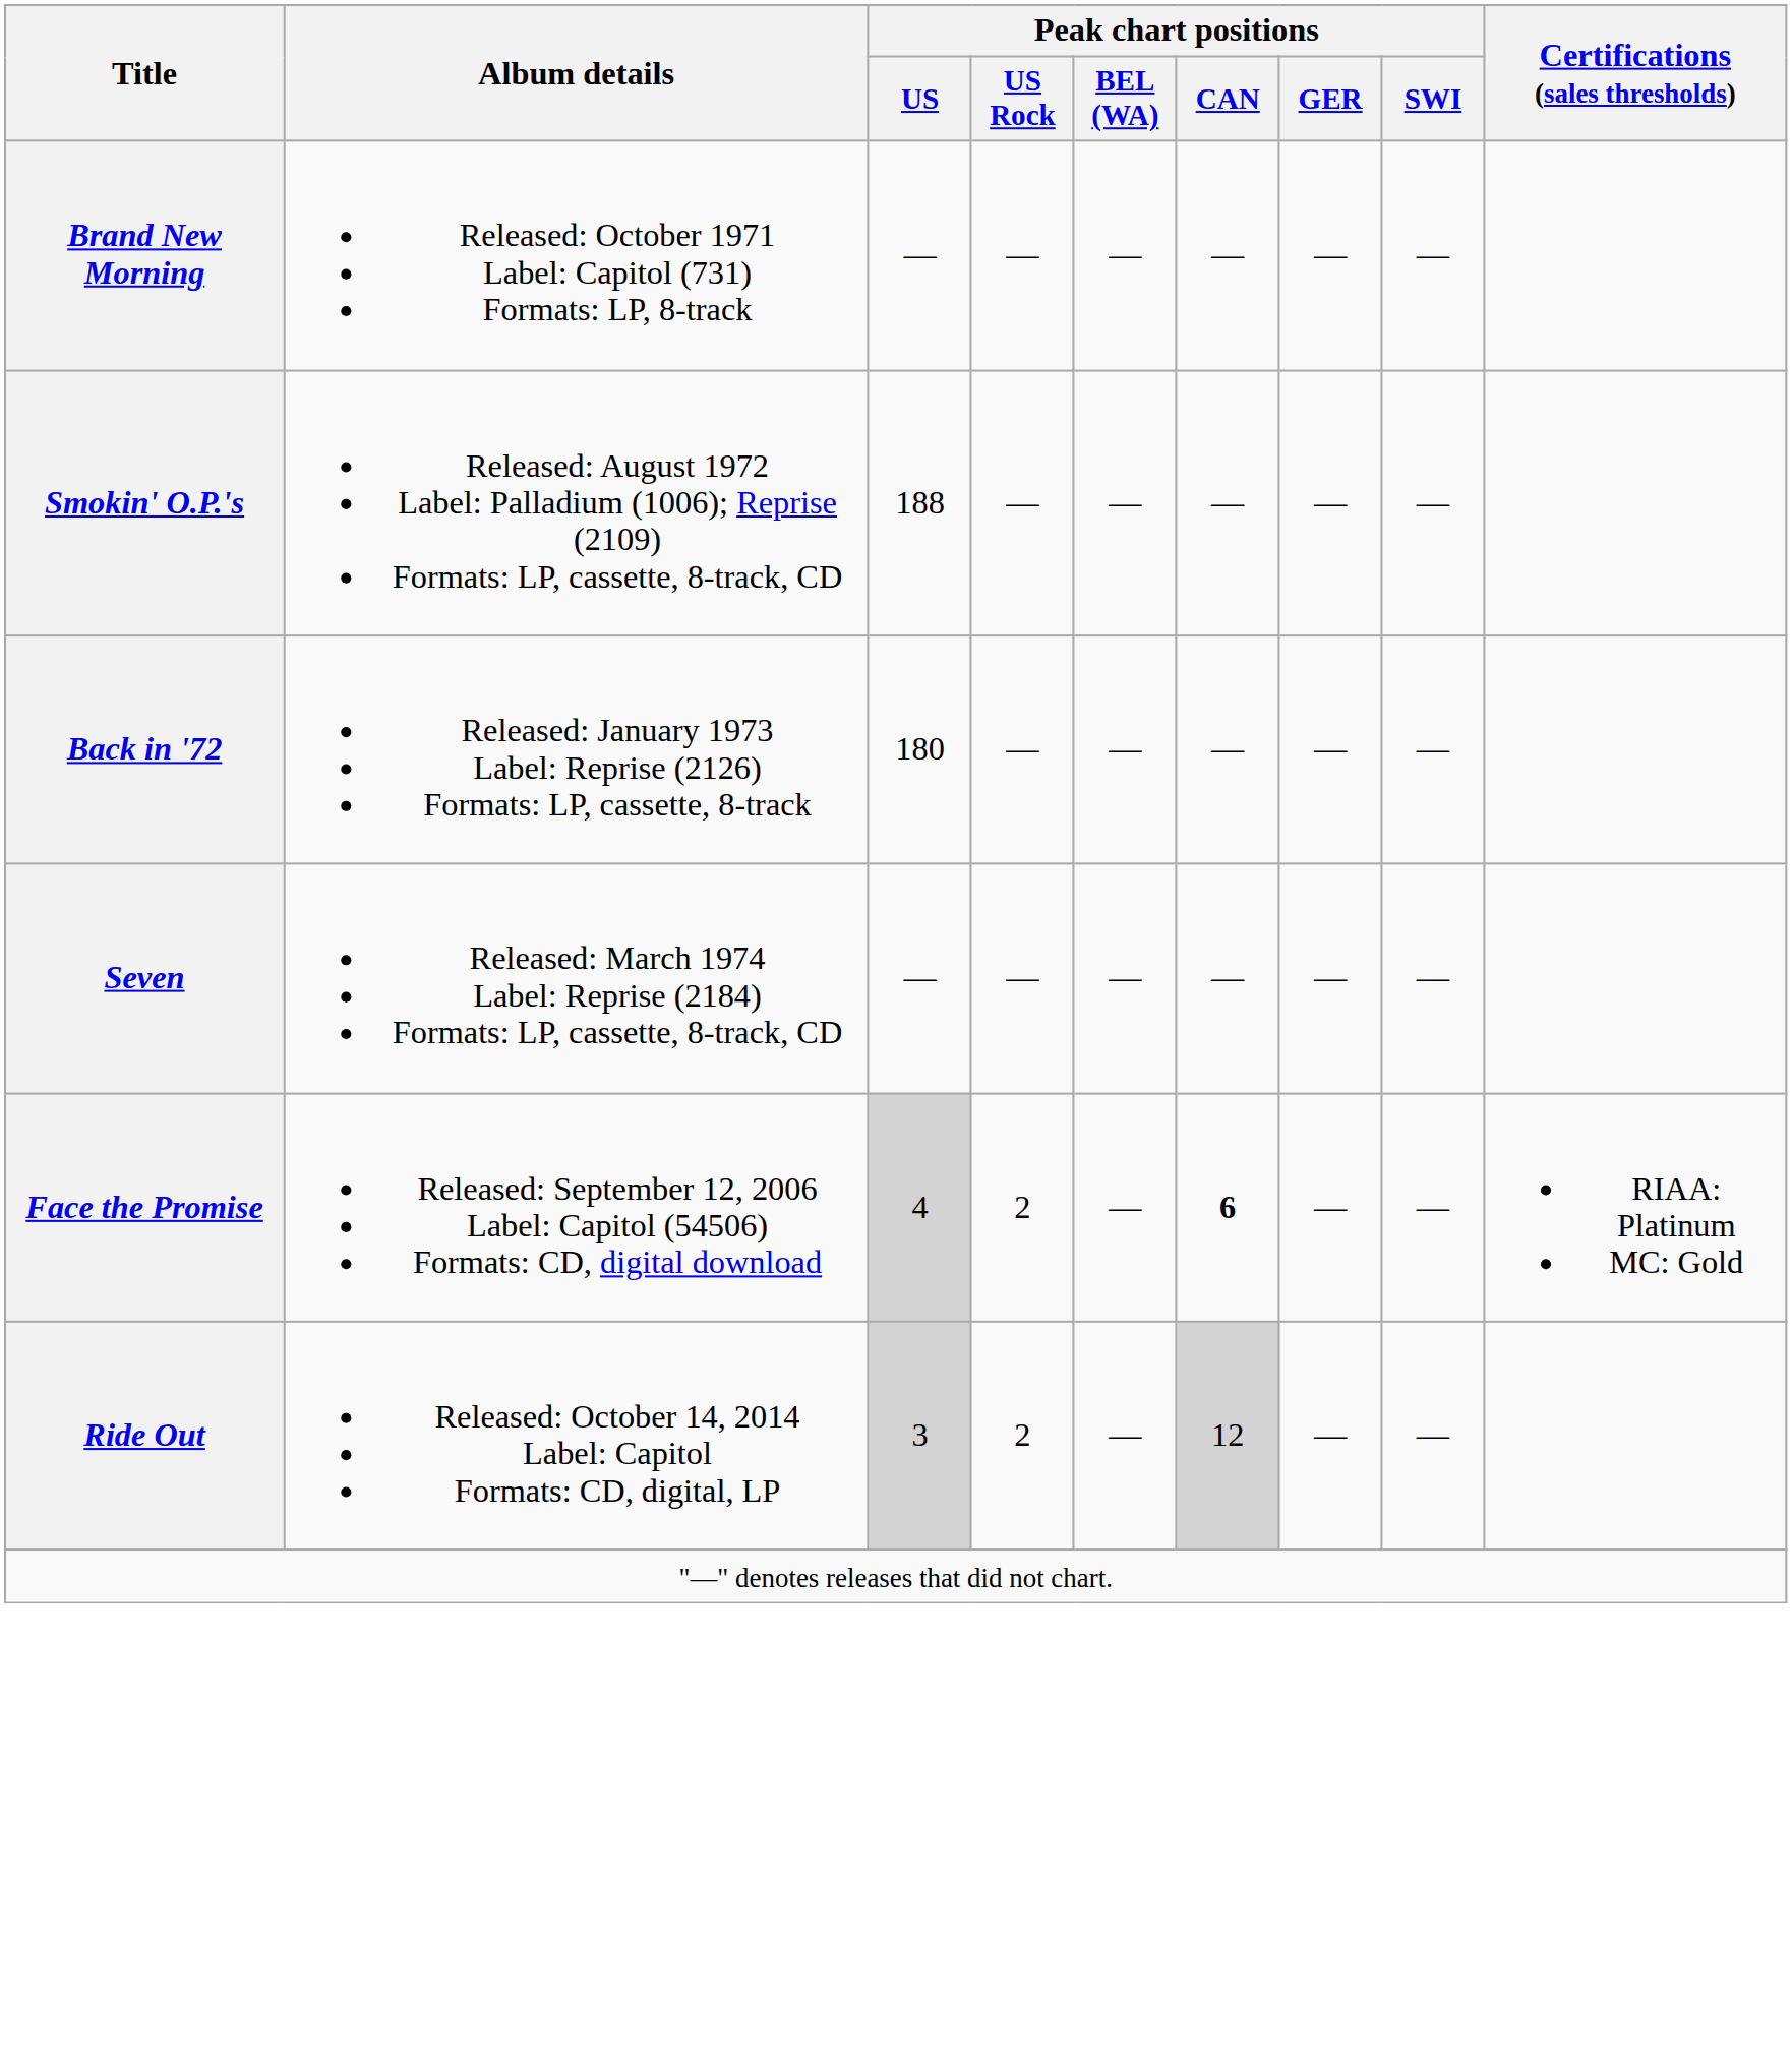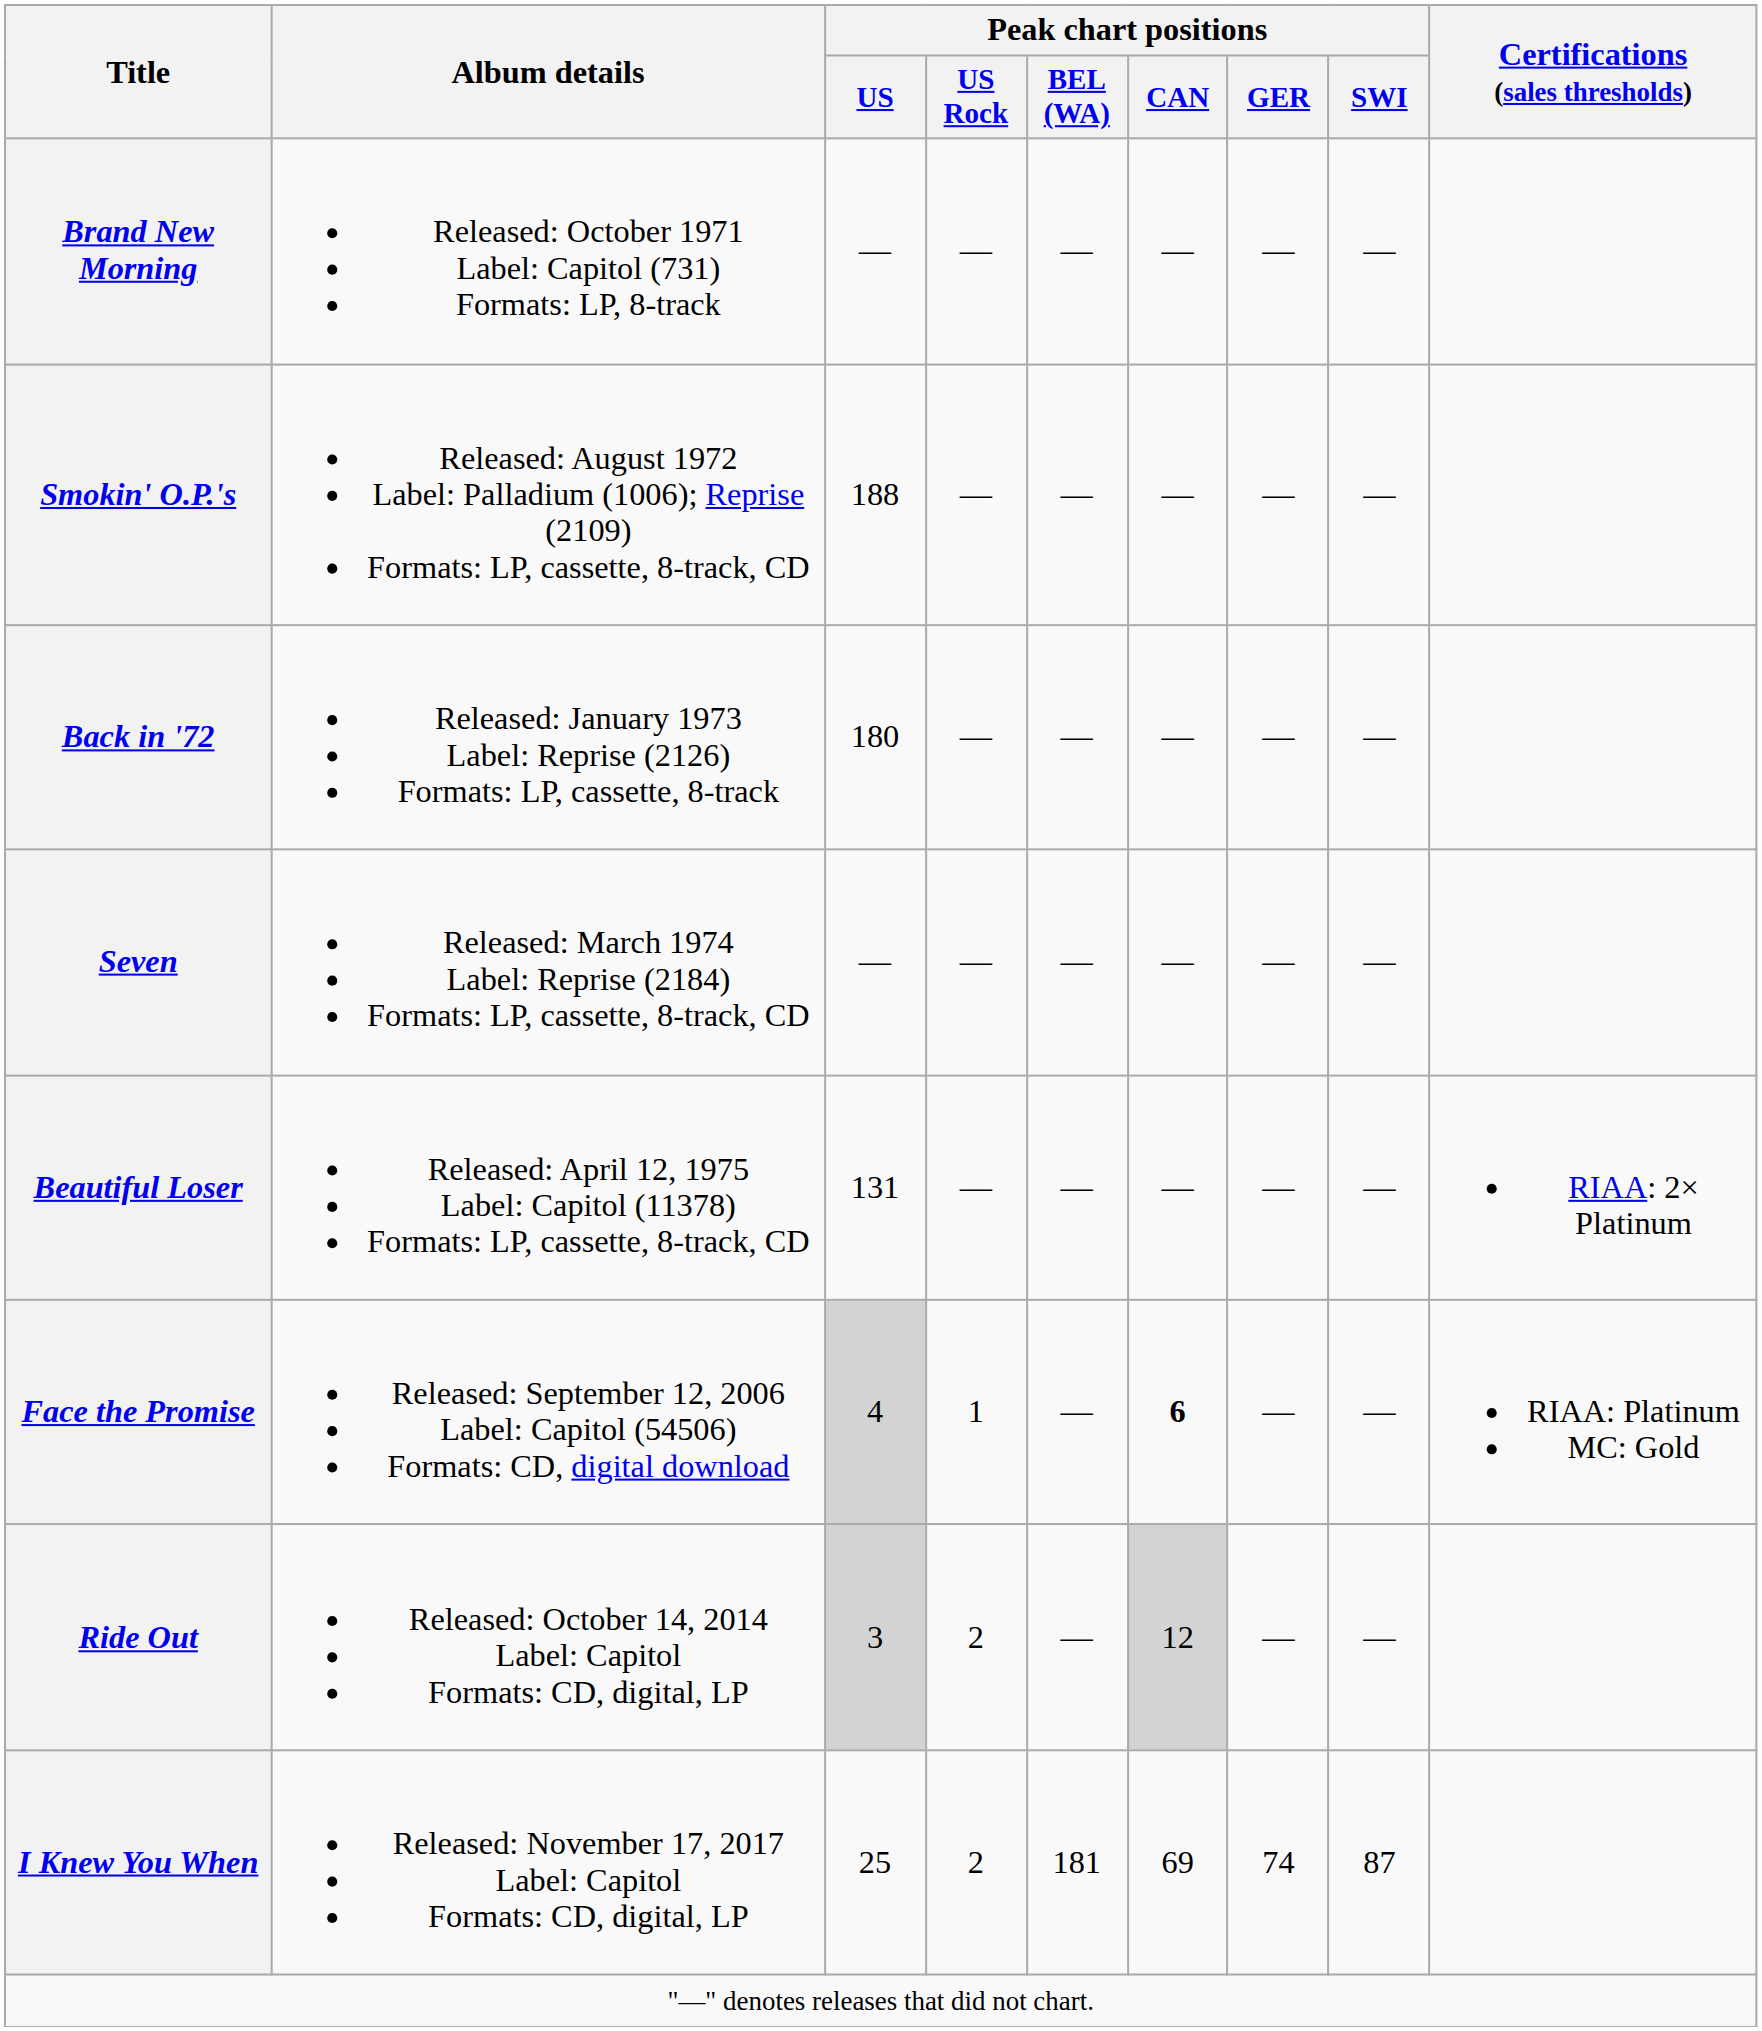+ row: Beautiful Loser | Released: April 12, 1975 Label: Capitol (11378) Formats: LP, cassette, 8-track, CD | 131 | — | — | — | — | — | RIAA: 2× Platinum
Face the Promise | Peak chart positions / US Rock: 2 -> 1
+ row: I Knew You When | Released: November 17, 2017 Label: Capitol Formats: CD, digital, LP | 25 | 2 | 181 | 69 | 74 | 87
